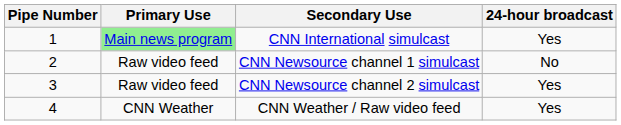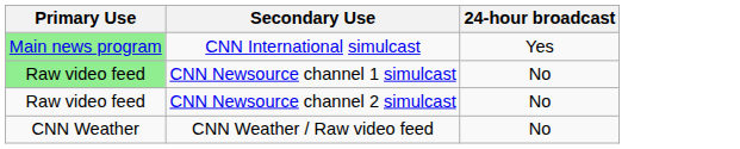- column: Pipe Number | 1 | 2 | 3 | 4
CNN Newsource channel 1 simulcast | Primary Use: no background -> lightgreen background
CNN Newsource channel 2 simulcast | 24-hour broadcast: Yes -> No
CNN Weather / Raw video feed | 24-hour broadcast: Yes -> No
